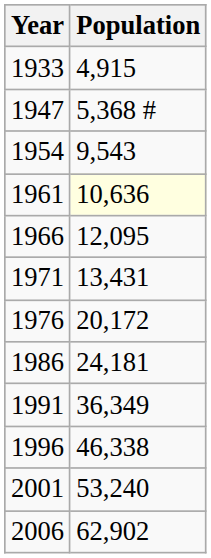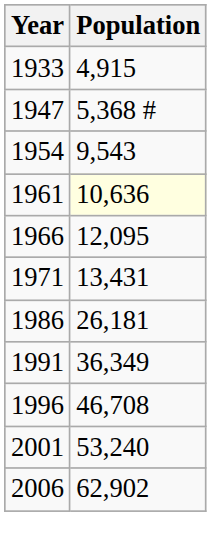- row: 1976 | 20,172
1986 | Population: 24,181 -> 26,181
1996 | Population: 46,338 -> 46,708
